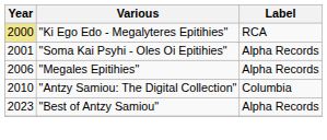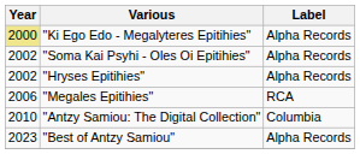"Ki Ego Edo - Megalyteres Epitihies" | Label: RCA -> Alpha Records
"Soma Kai Psyhi - Oles Oi Epitihies" | Year: 2001 -> 2002
+ row: 2002 | "Hryses Epitihies" | Alpha Records
"Megales Epitihies" | Label: Alpha Records -> RCA
